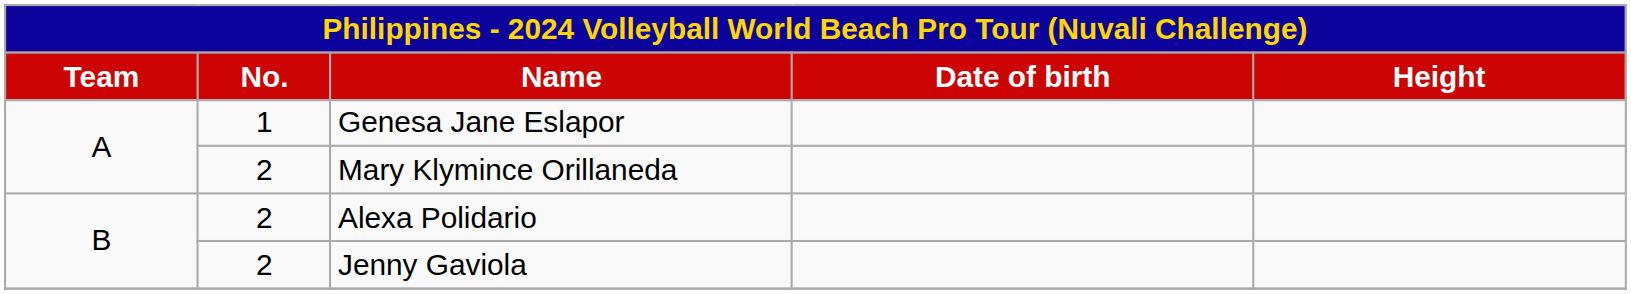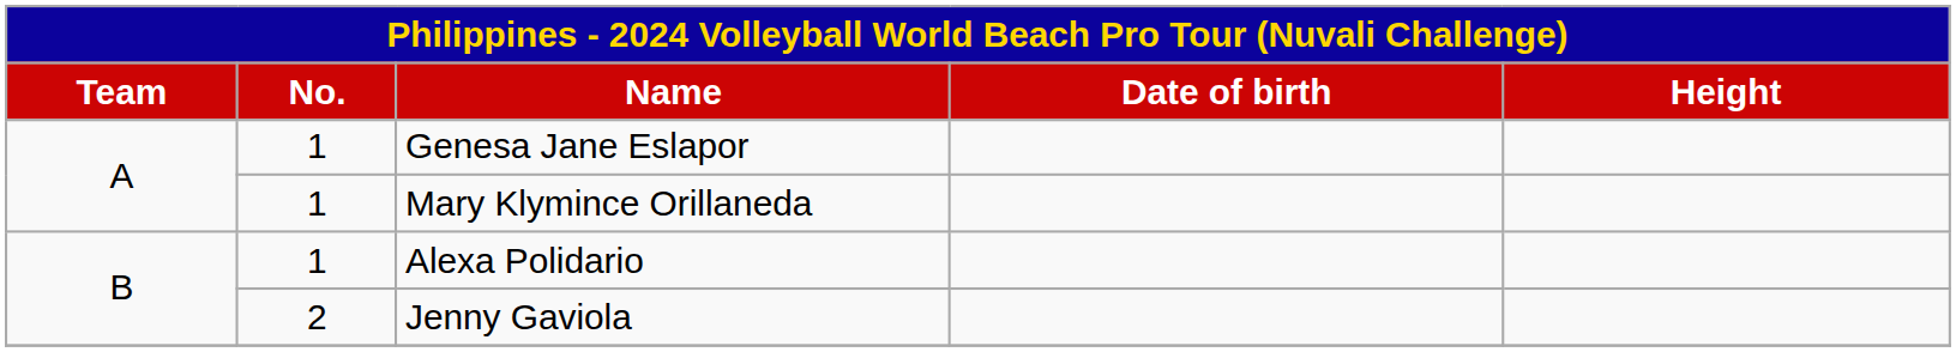Mary Klymince Orillaneda | No.: 2 -> 1
Alexa Polidario | No.: 2 -> 1
